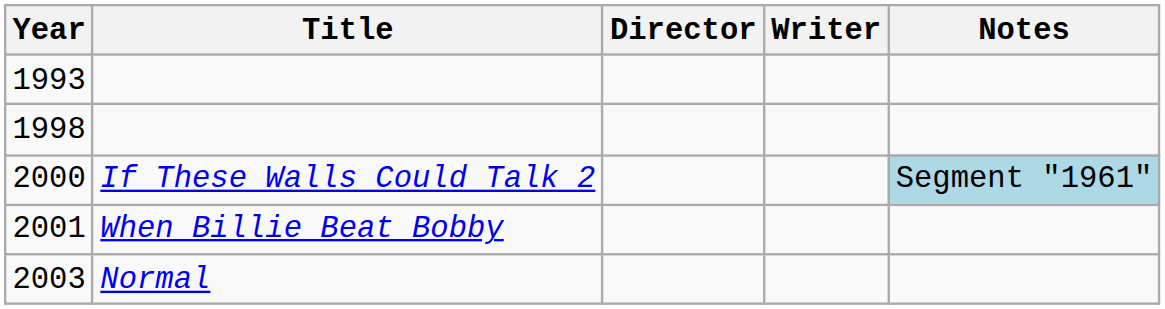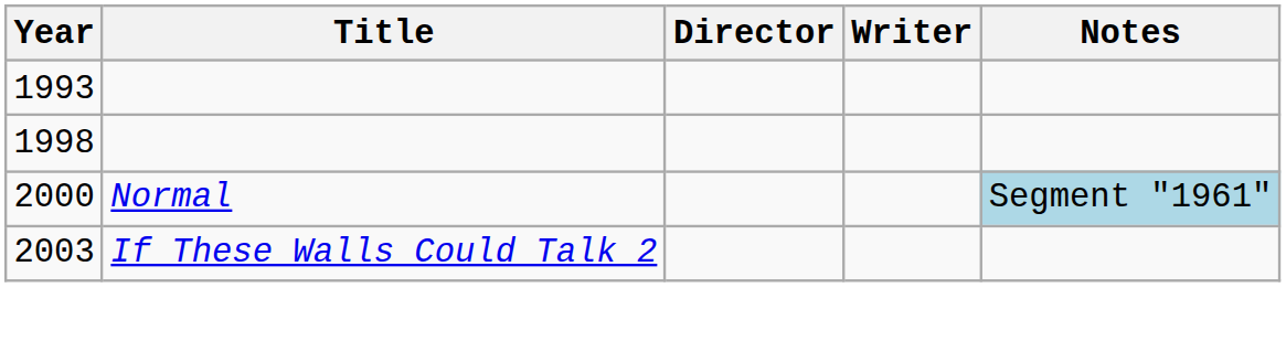2000 | Title: If These Walls Could Talk 2 -> Normal
- row: 2001 | When Billie Beat Bobby
2003 | Title: Normal -> If These Walls Could Talk 2
